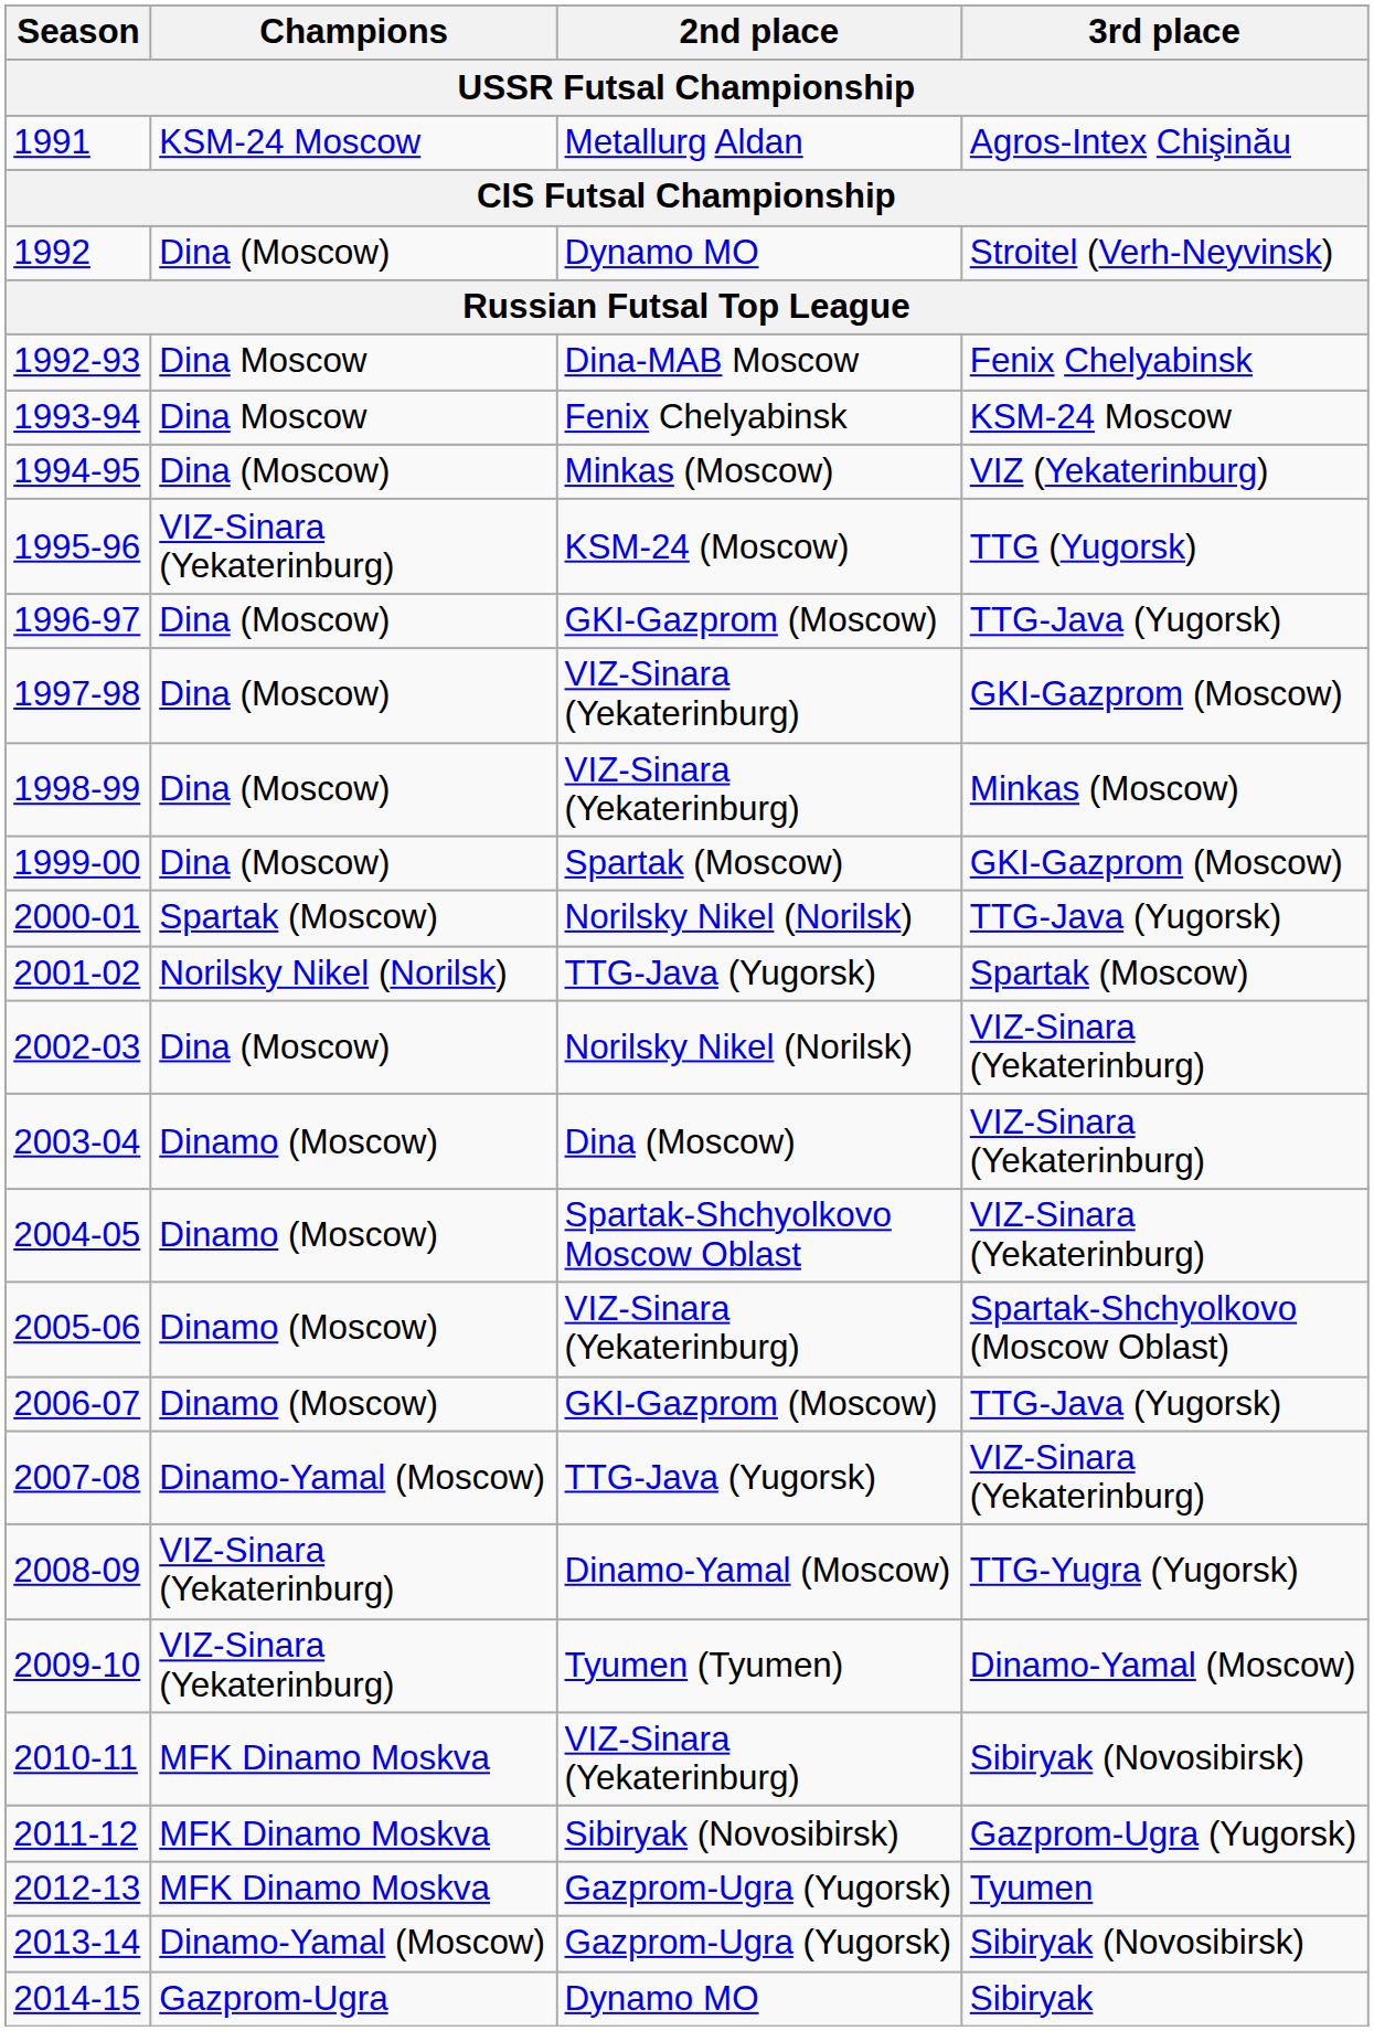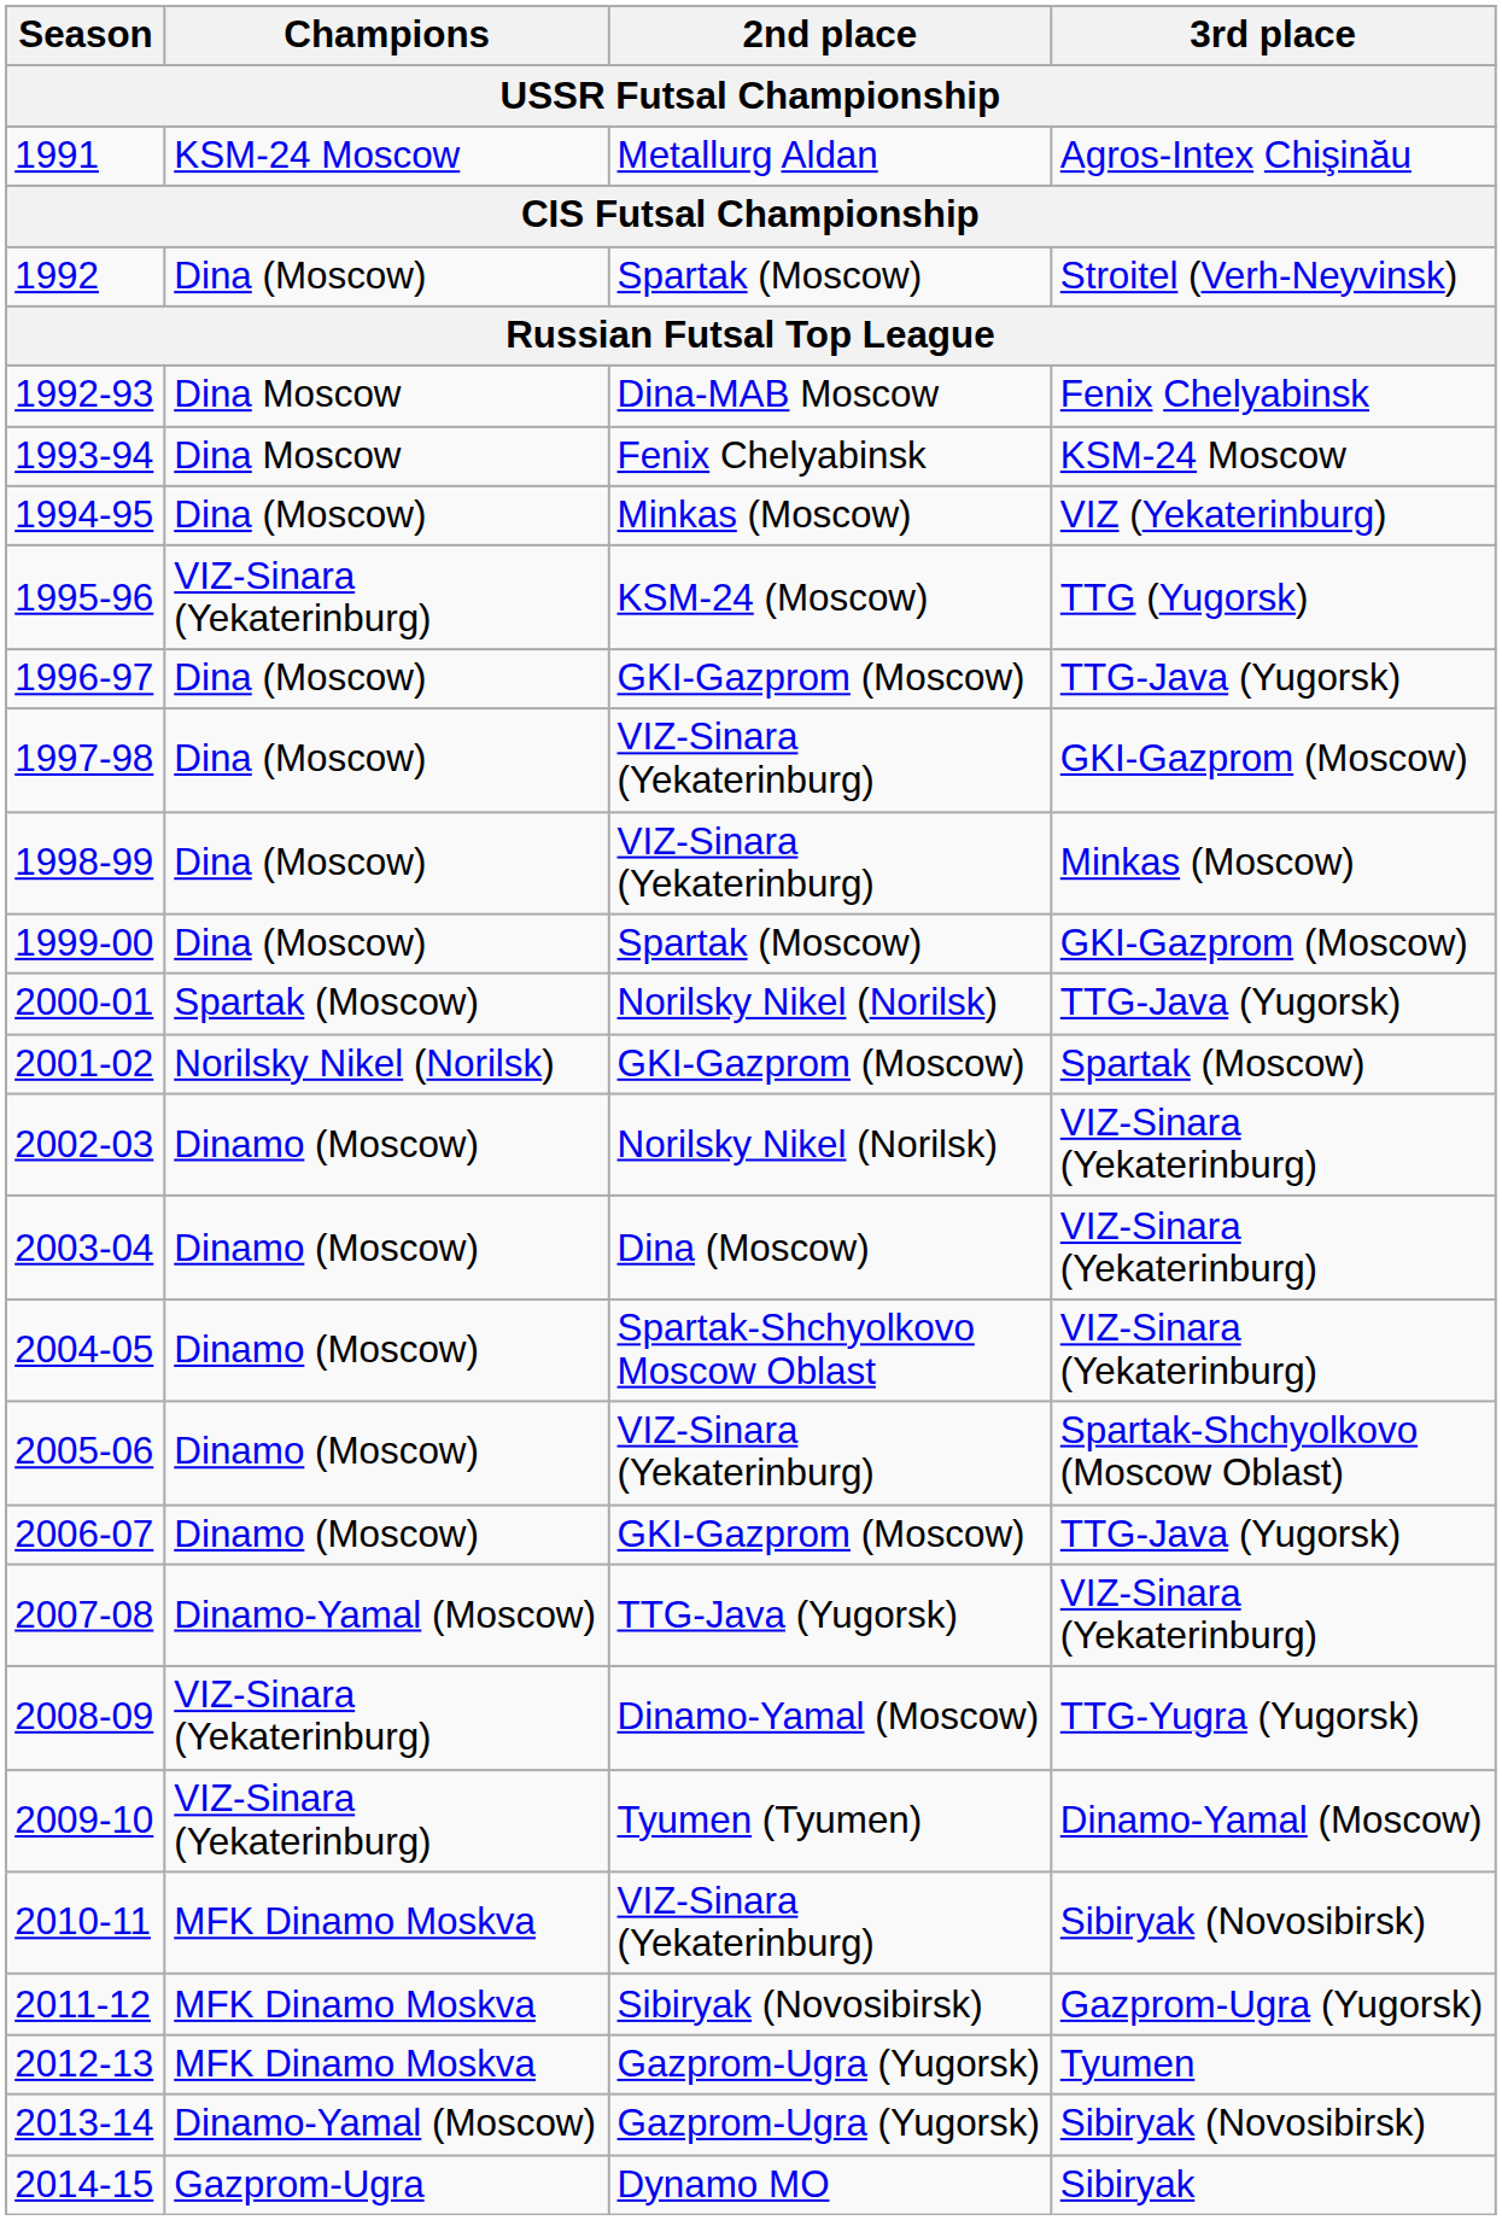1992 | 2nd place: Dynamo MO -> Spartak (Moscow)
2001-02 | 2nd place: TTG-Java (Yugorsk) -> GKI-Gazprom (Moscow)
2002-03 | Champions: Dina (Moscow) -> Dinamo (Moscow)
